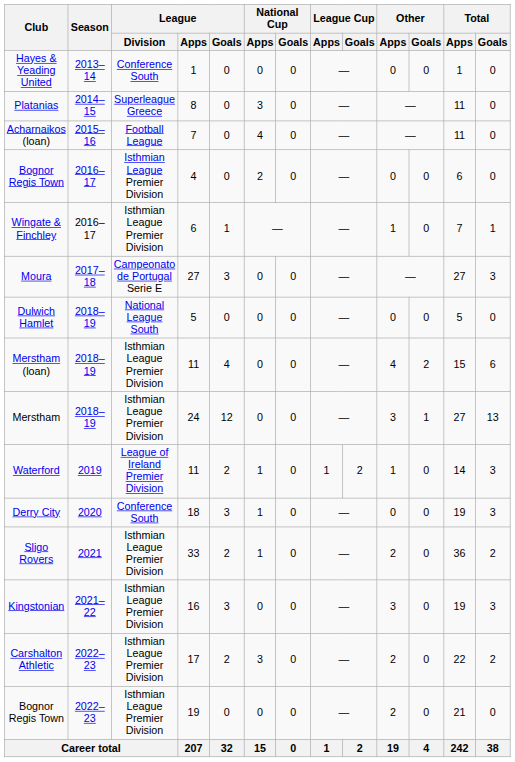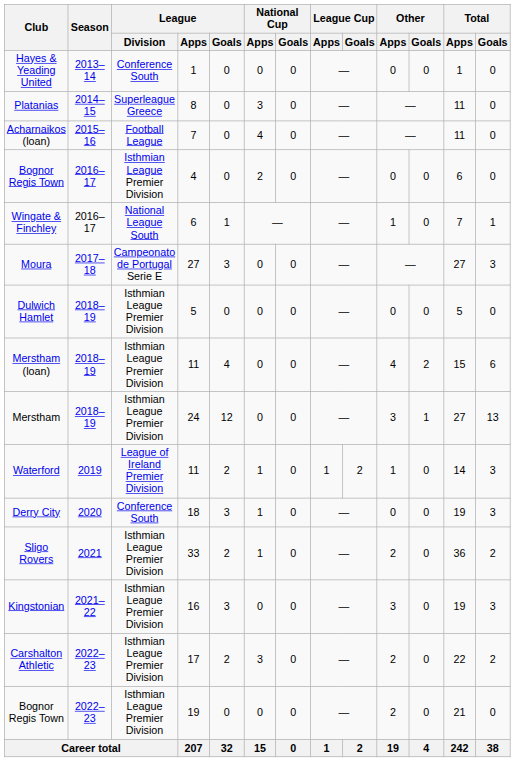Wingate & Finchley | League / Division: Isthmian League Premier Division -> National League South
Dulwich Hamlet | League / Division: National League South -> Isthmian League Premier Division
